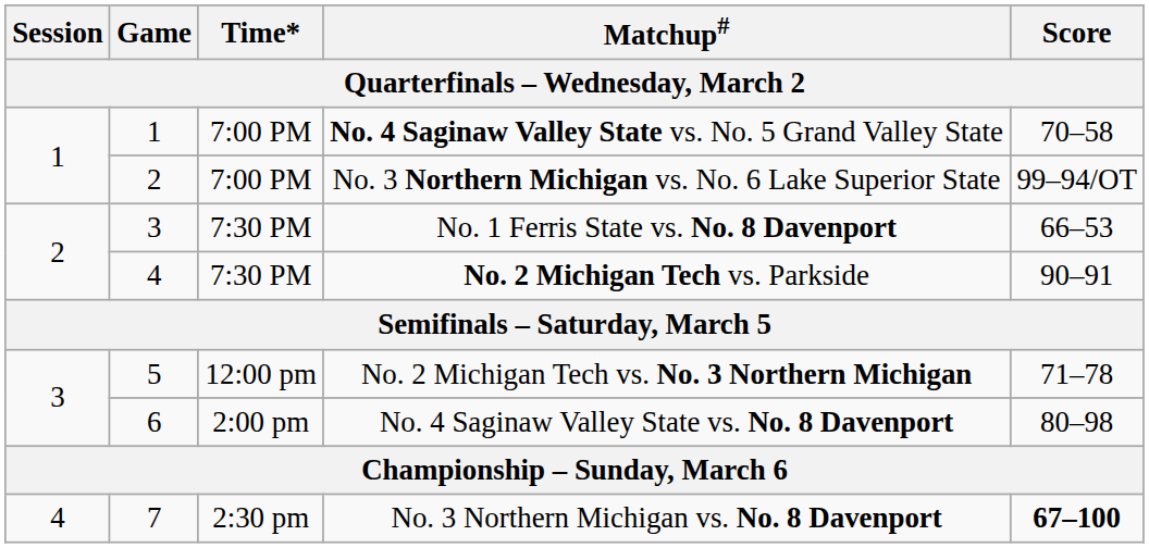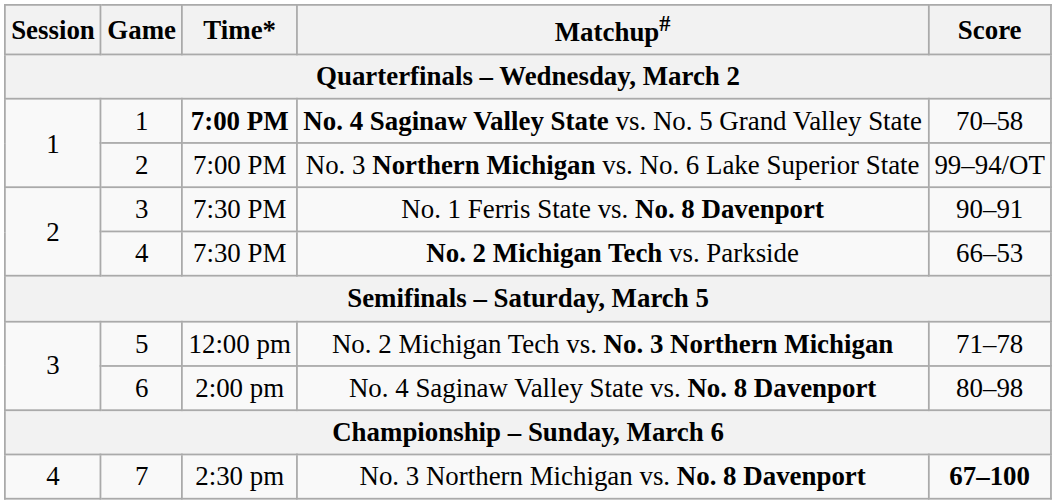No. 4 Saginaw Valley State vs. No. 5 Grand Valley State | Time*: normal -> bold
No. 1 Ferris State vs. No. 8 Davenport | Score: 66–53 -> 90–91
No. 2 Michigan Tech vs. Parkside | Score: 90–91 -> 66–53
